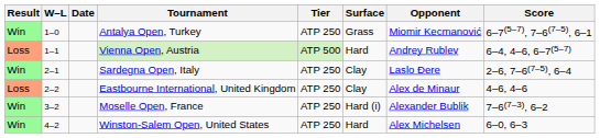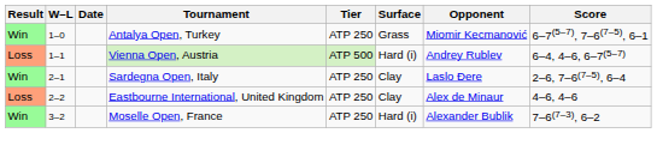Vienna Open, Austria | Surface: Hard -> Hard (i)
- row: Win | 4–2 | Winston-Salem Open, United States | ATP 250 | Hard | Alex Michelsen | 6–0, 6–3
